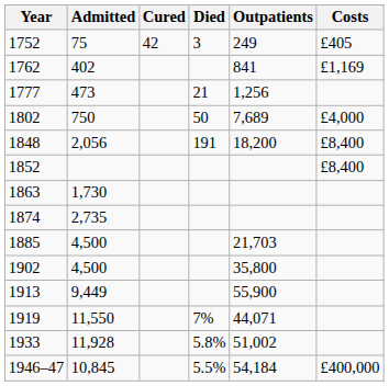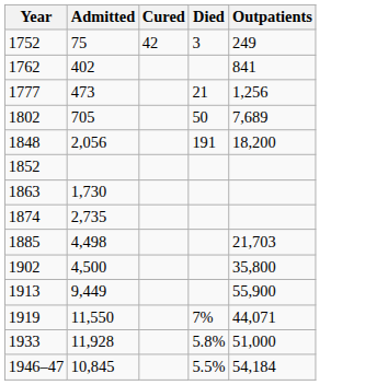- column: Costs | £405 | £1,169 | £4,000 | £8,400 | £8,400 | £400,000
1802 | Admitted: 750 -> 705
1885 | Admitted: 4,500 -> 4,498
1933 | Outpatients: 51,002 -> 51,000
